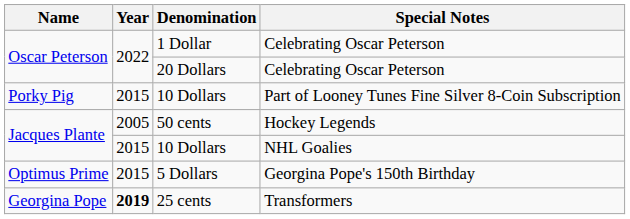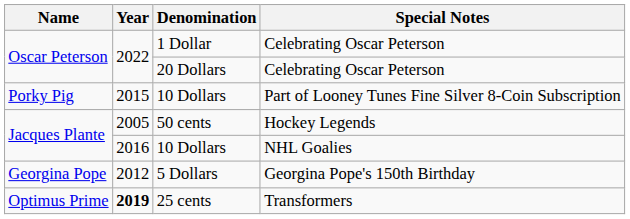10 Dollars / NHL Goalies | Year: 2015 -> 2016
5 Dollars | Name: Optimus Prime -> Georgina Pope
5 Dollars | Year: 2015 -> 2012
25 cents | Name: Georgina Pope -> Optimus Prime
